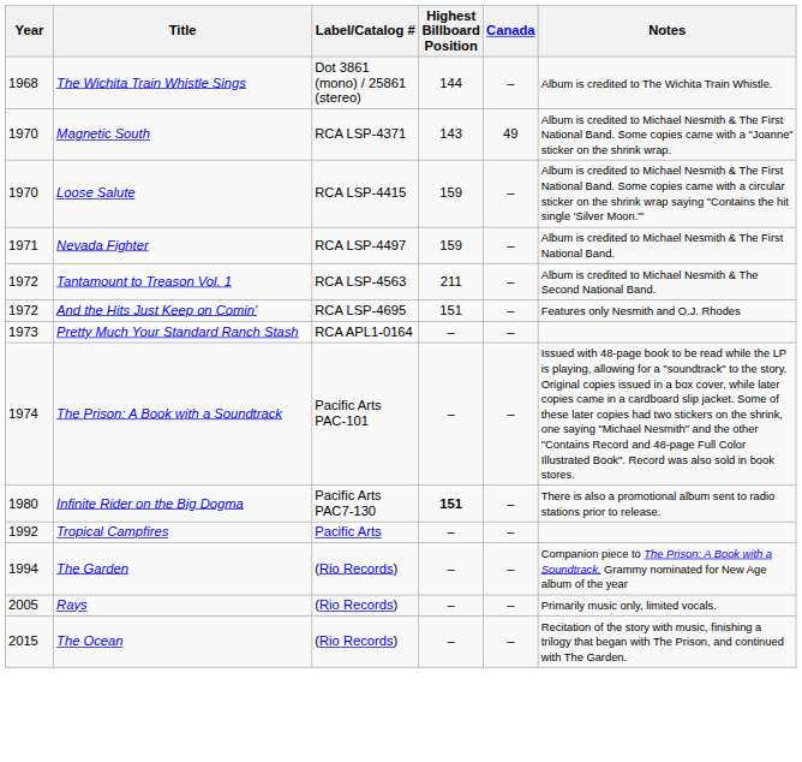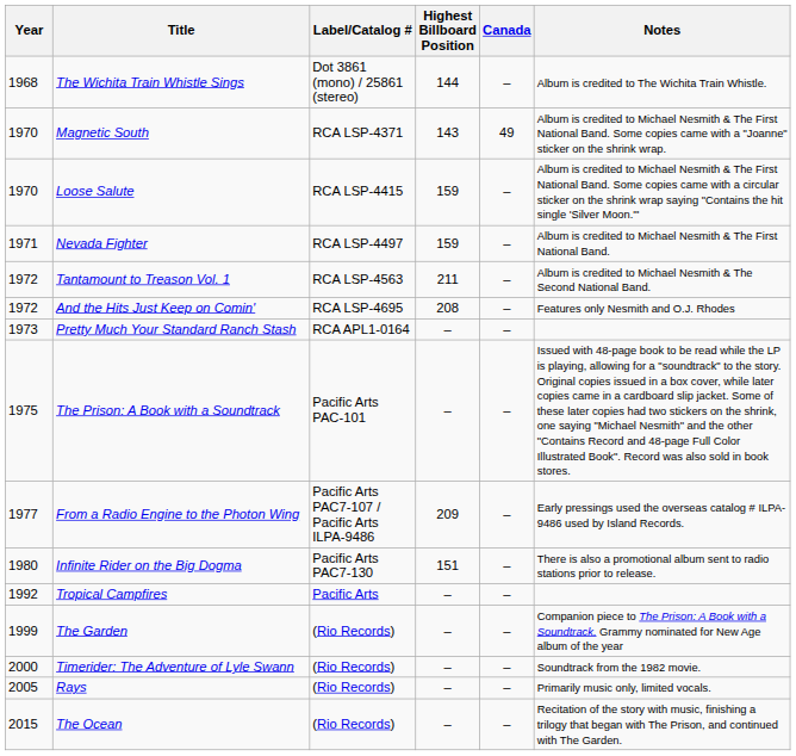And the Hits Just Keep on Comin' | Highest Billboard Position: 151 -> 208
The Prison: A Book with a Soundtrack | Year: 1974 -> 1975
+ row: 1977 | From a Radio Engine to the Photon Wing | Pacific Arts PAC7-107 / Pacific Arts ILPA-9486 | 209 | – | Early pressings used the overseas catalog # ILPA-9486 used by Island Records.
Infinite Rider on the Big Dogma | Highest Billboard Position: bold -> normal
The Garden | Year: 1994 -> 1999
+ row: 2000 | Timerider: The Adventure of Lyle Swann | (Rio Records) | – | – | Soundtrack from the 1982 movie.
